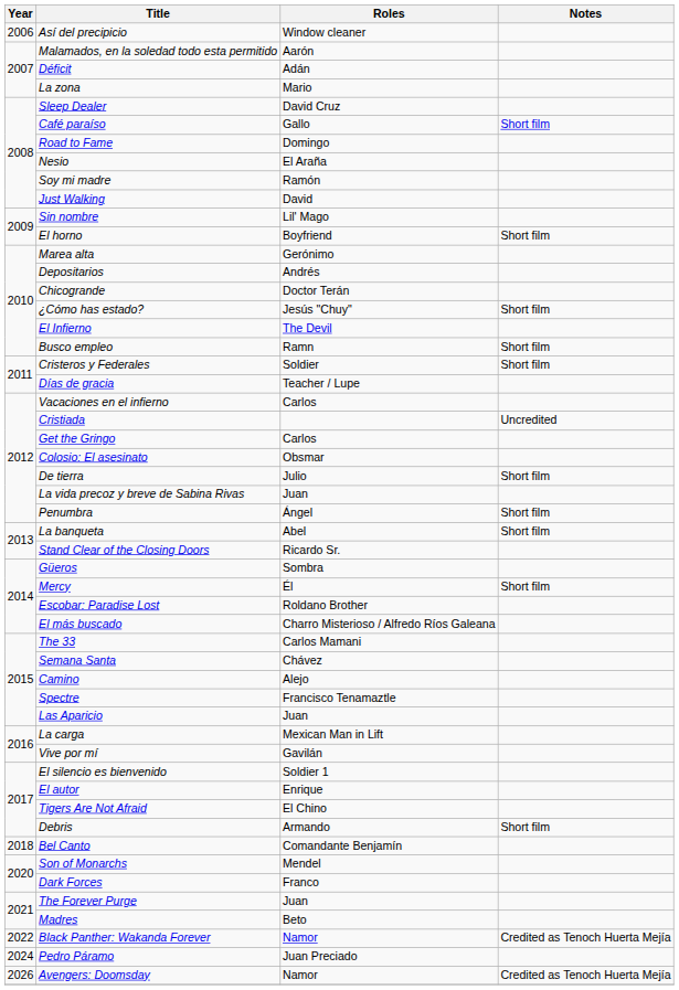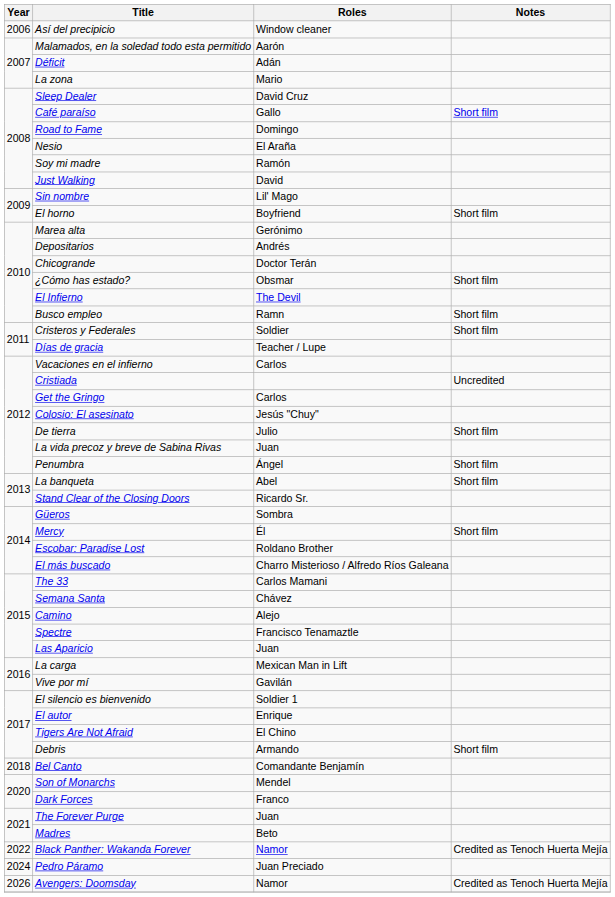¿Cómo has estado? | Roles: Jesús "Chuy" -> Obsmar
Colosio: El asesinato | Roles: Obsmar -> Jesús "Chuy"
